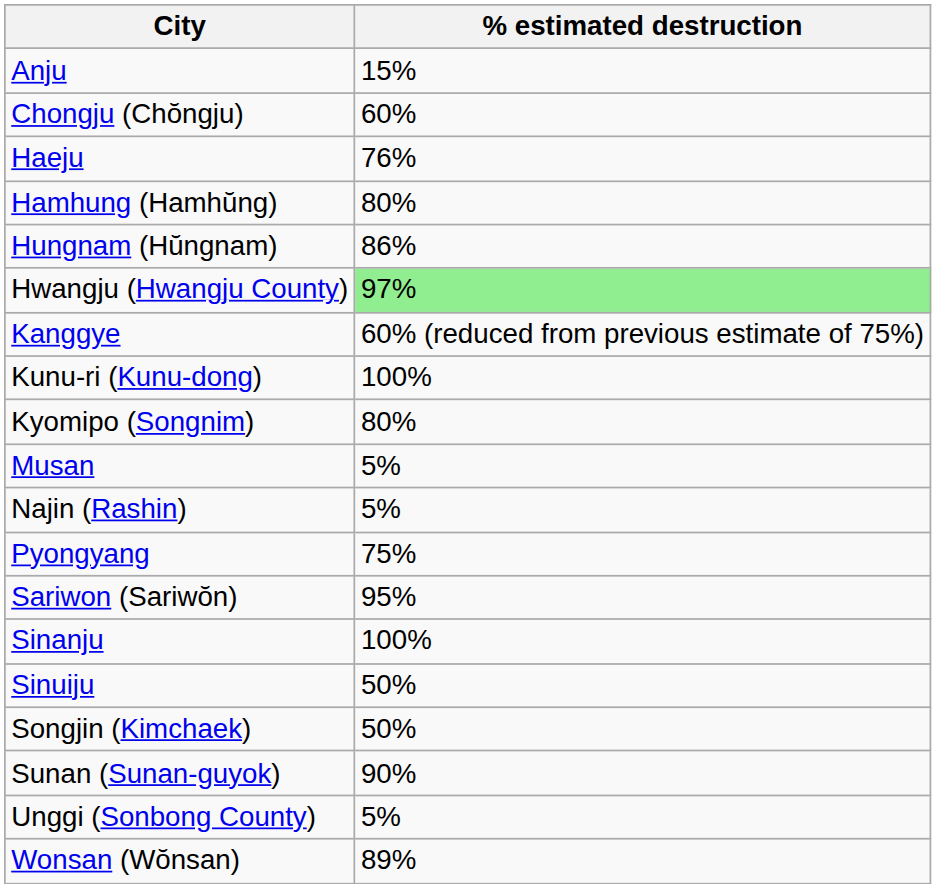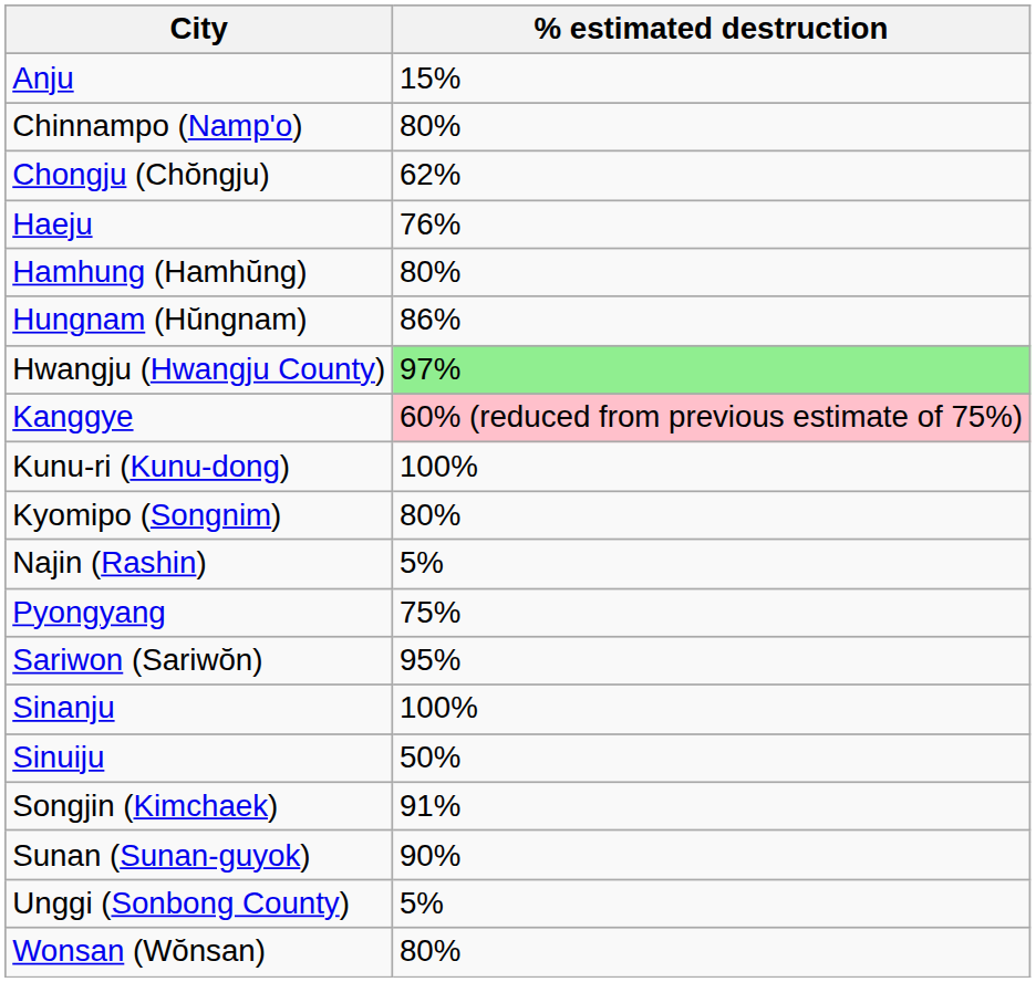+ row: Chinnampo (Namp'o) | 80%
Chongju (Chŏngju) | % estimated destruction: 60% -> 62%
Kanggye | % estimated destruction: no background -> pink background
- row: Musan | 5%
Songjin (Kimchaek) | % estimated destruction: 50% -> 91%
Wonsan (Wŏnsan) | % estimated destruction: 89% -> 80%
